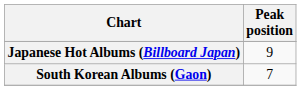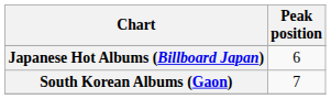Japanese Hot Albums (Billboard Japan) | Peak position: 9 -> 6
